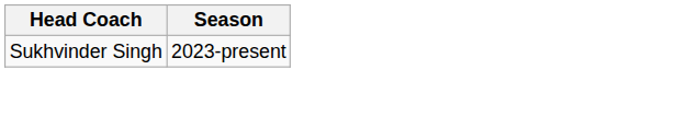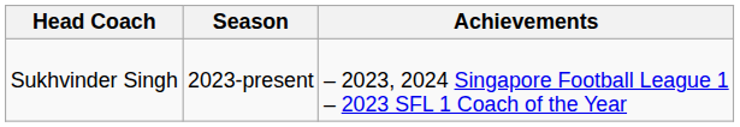+ column: Achievements | – 2023, 2024 Singapore Football League 1 – 2023 SFL 1 Coach of the Year
